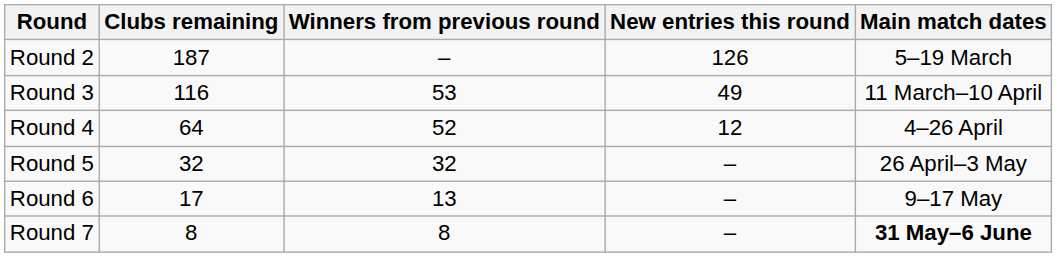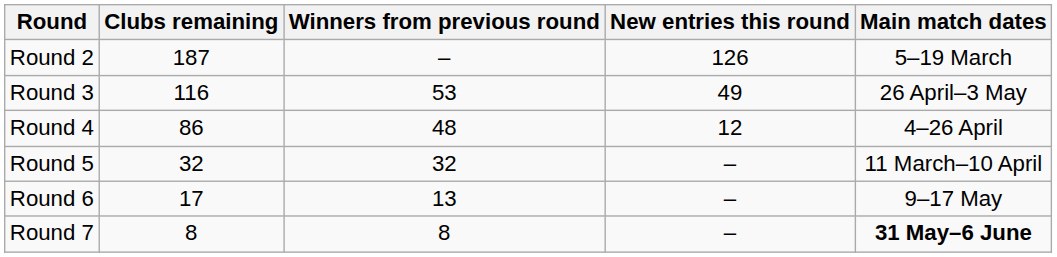Round 3 | Main match dates: 11 March–10 April -> 26 April–3 May
Round 4 | Clubs remaining: 64 -> 86
Round 4 | Winners from previous round: 52 -> 48
Round 5 | Main match dates: 26 April–3 May -> 11 March–10 April
